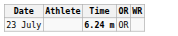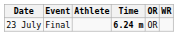+ column: Event | Final
